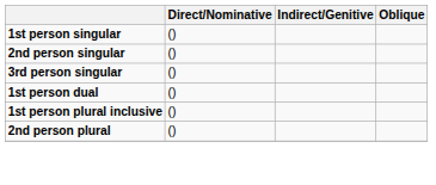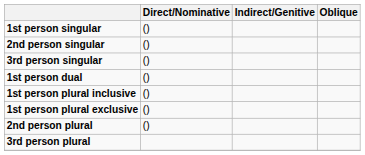+ row: 1st person plural exclusive | ()
+ row: 3rd person plural
